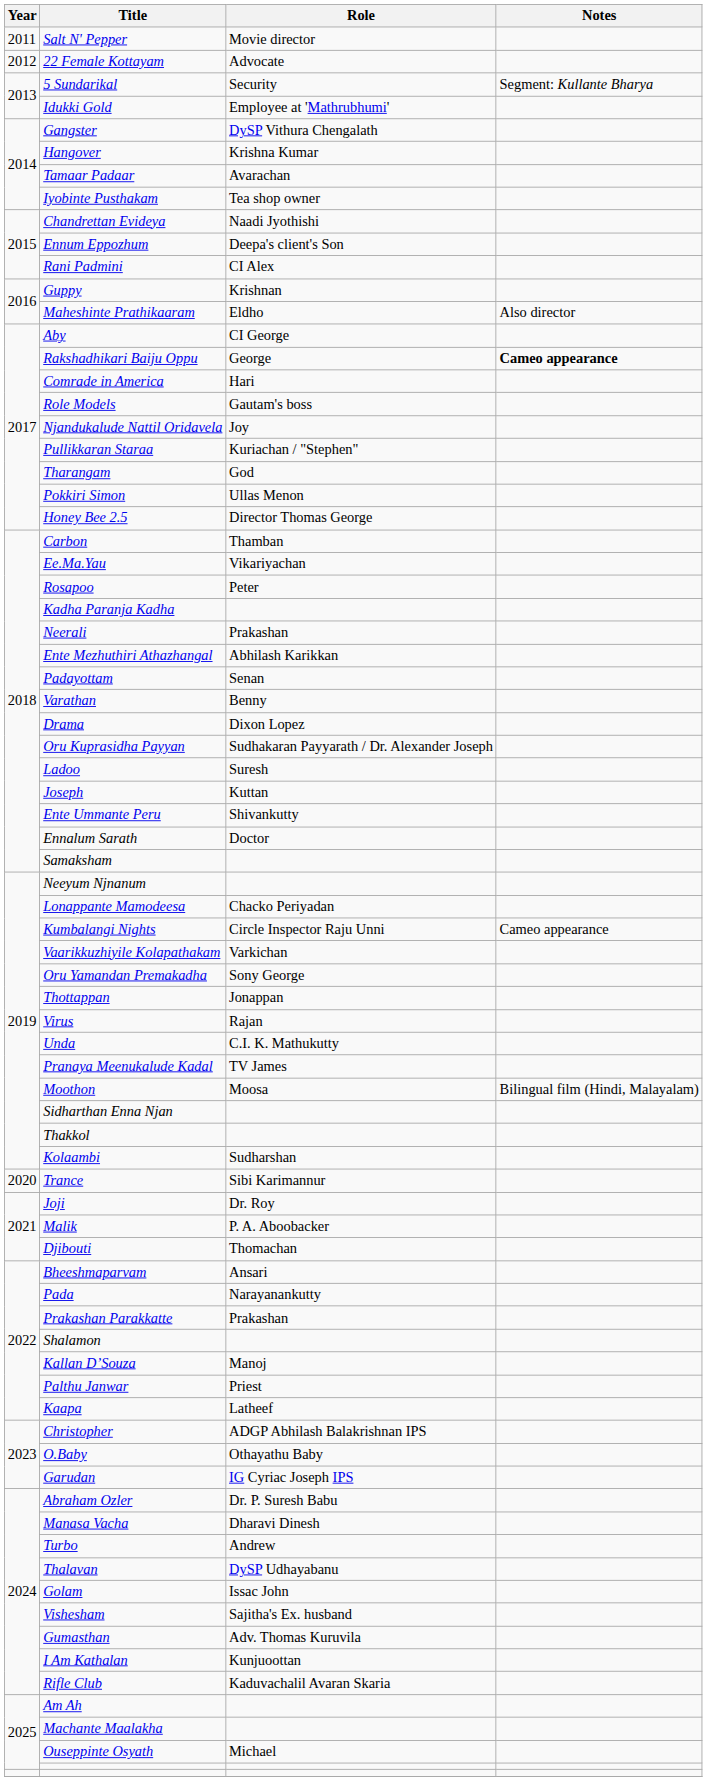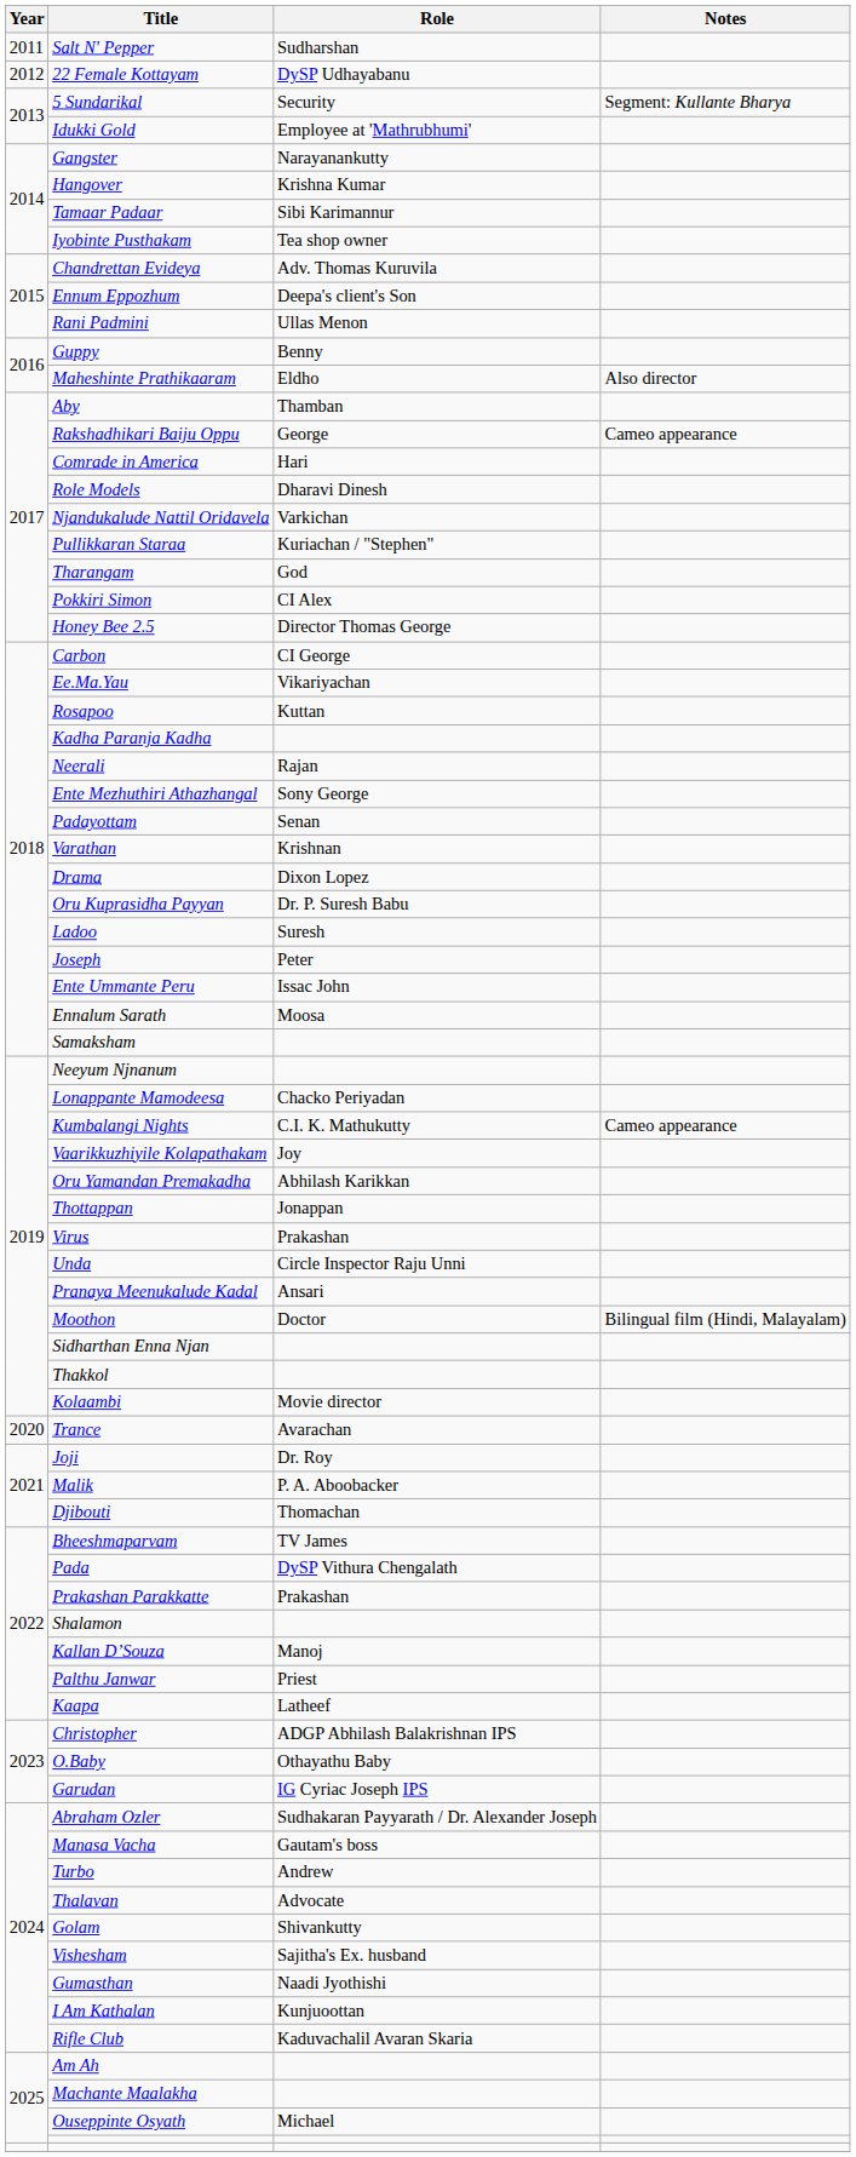Salt N' Pepper | Role: Movie director -> Sudharshan
22 Female Kottayam | Role: Advocate -> DySP Udhayabanu
Gangster | Role: DySP Vithura Chengalath -> Narayanankutty
Tamaar Padaar | Role: Avarachan -> Sibi Karimannur
Chandrettan Evideya | Role: Naadi Jyothishi -> Adv. Thomas Kuruvila
Rani Padmini | Role: CI Alex -> Ullas Menon
Guppy | Role: Krishnan -> Benny
Aby | Role: CI George -> Thamban
Rakshadhikari Baiju Oppu | Notes: bold -> normal
Role Models | Role: Gautam's boss -> Dharavi Dinesh
Njandukalude Nattil Oridavela | Role: Joy -> Varkichan
Pokkiri Simon | Role: Ullas Menon -> CI Alex
Carbon | Role: Thamban -> CI George
Rosapoo | Role: Peter -> Kuttan
Neerali | Role: Prakashan -> Rajan
Ente Mezhuthiri Athazhangal | Role: Abhilash Karikkan -> Sony George
Varathan | Role: Benny -> Krishnan
Oru Kuprasidha Payyan | Role: Sudhakaran Payyarath / Dr. Alexander Joseph -> Dr. P. Suresh Babu
Joseph | Role: Kuttan -> Peter
Ente Ummante Peru | Role: Shivankutty -> Issac John
Ennalum Sarath | Role: Doctor -> Moosa
Kumbalangi Nights | Role: Circle Inspector Raju Unni -> C.I. K. Mathukutty
Vaarikkuzhiyile Kolapathakam | Role: Varkichan -> Joy
Oru Yamandan Premakadha | Role: Sony George -> Abhilash Karikkan
Virus | Role: Rajan -> Prakashan
Unda | Role: C.I. K. Mathukutty -> Circle Inspector Raju Unni
Pranaya Meenukalude Kadal | Role: TV James -> Ansari
Moothon | Role: Moosa -> Doctor
Kolaambi | Role: Sudharshan -> Movie director
Trance | Role: Sibi Karimannur -> Avarachan
Bheeshmaparvam | Role: Ansari -> TV James
Pada | Role: Narayanankutty -> DySP Vithura Chengalath
Abraham Ozler | Role: Dr. P. Suresh Babu -> Sudhakaran Payyarath / Dr. Alexander Joseph
Manasa Vacha | Role: Dharavi Dinesh -> Gautam's boss
Thalavan | Role: DySP Udhayabanu -> Advocate
Golam | Role: Issac John -> Shivankutty
Gumasthan | Role: Adv. Thomas Kuruvila -> Naadi Jyothishi
